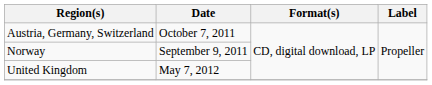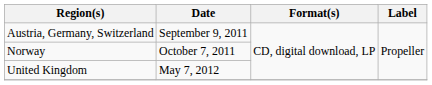Austria, Germany, Switzerland | Date: October 7, 2011 -> September 9, 2011
Norway | Date: September 9, 2011 -> October 7, 2011
